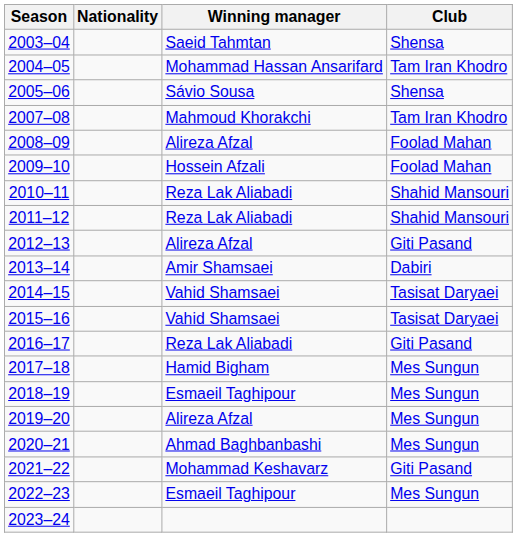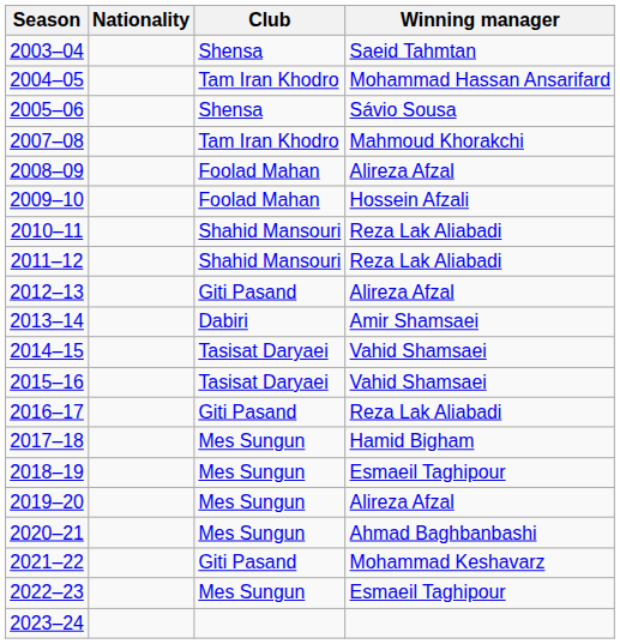columns swapped: Winning manager <-> Club
